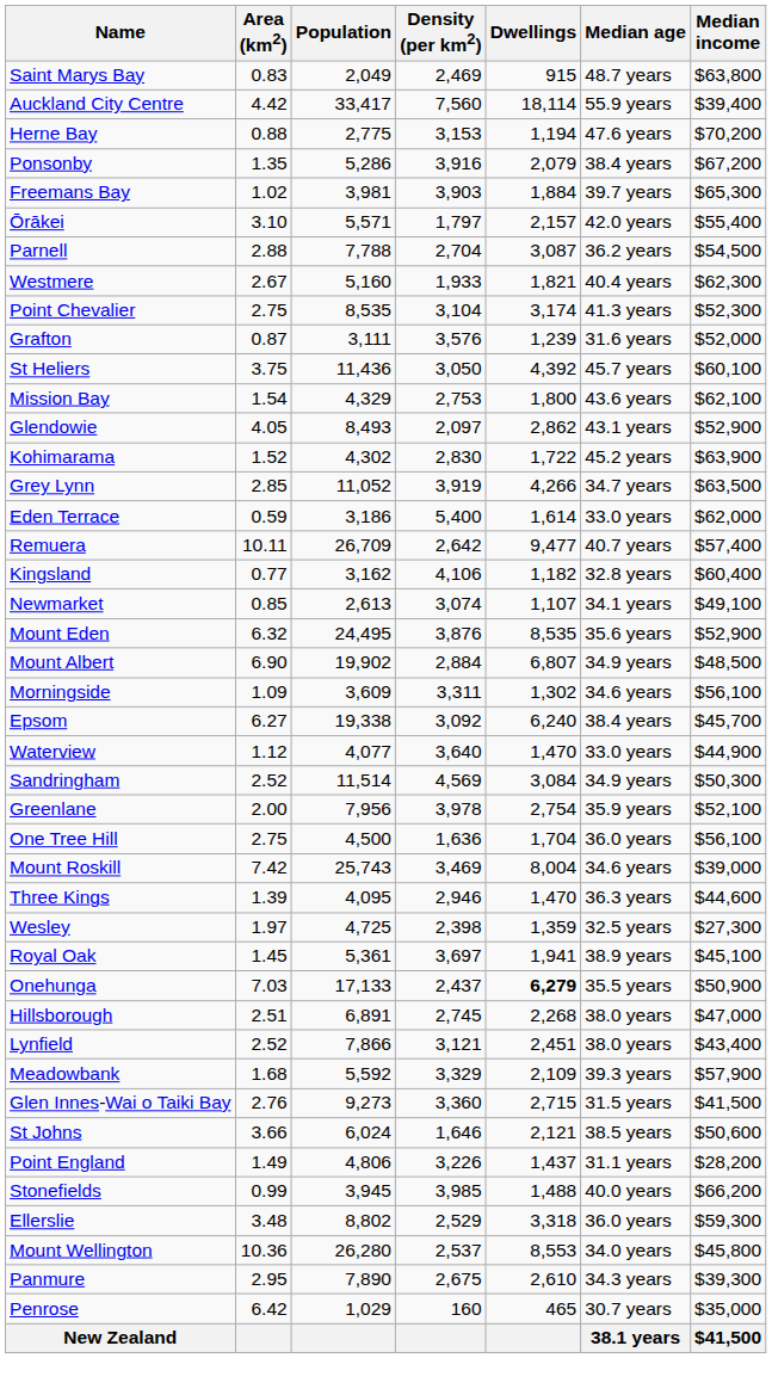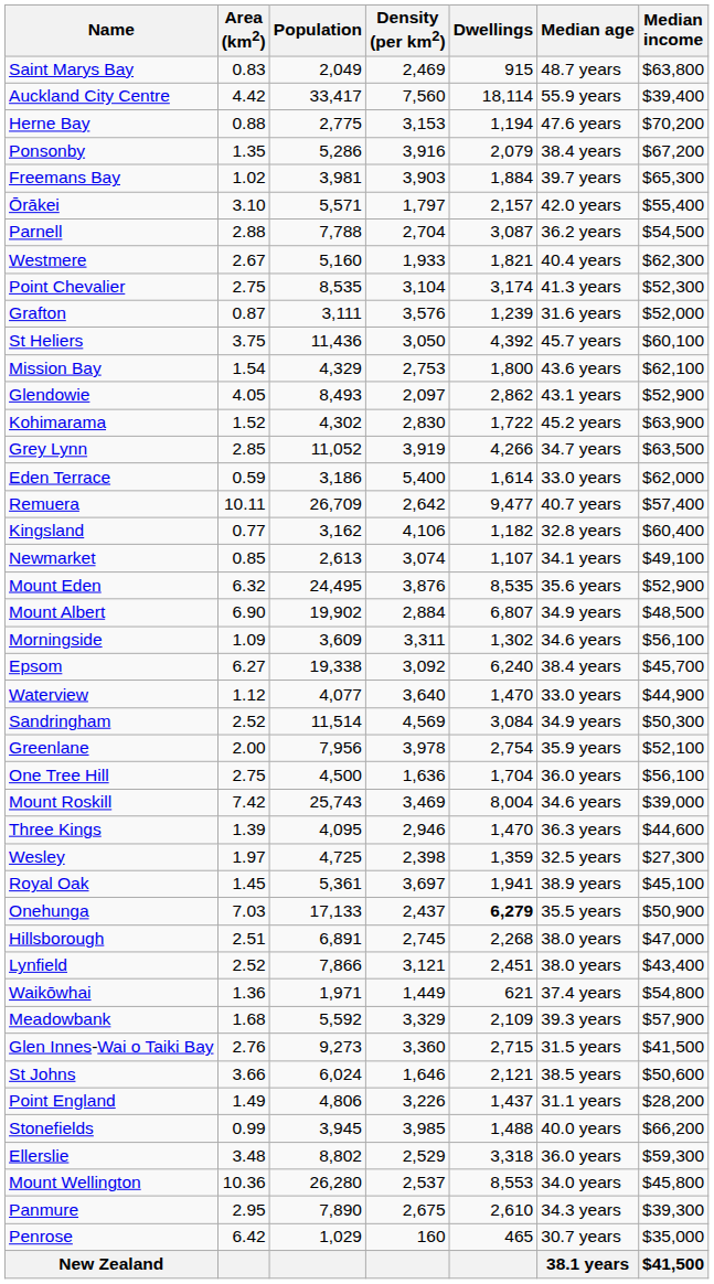+ row: Waikōwhai | 1.36 | 1,971 | 1,449 | 621 | 37.4 years | $54,800
